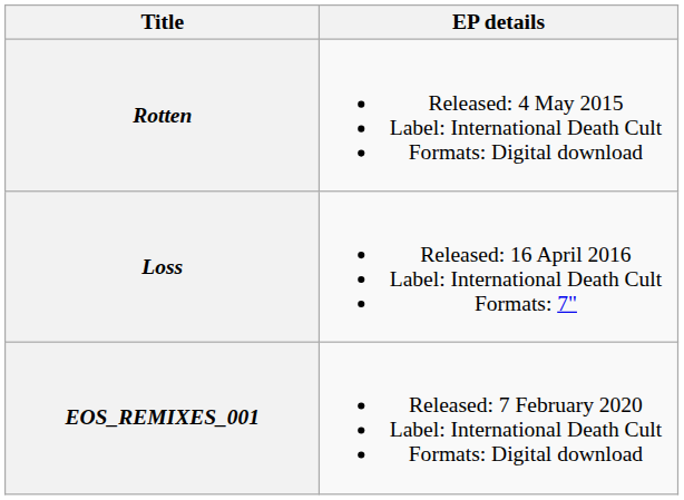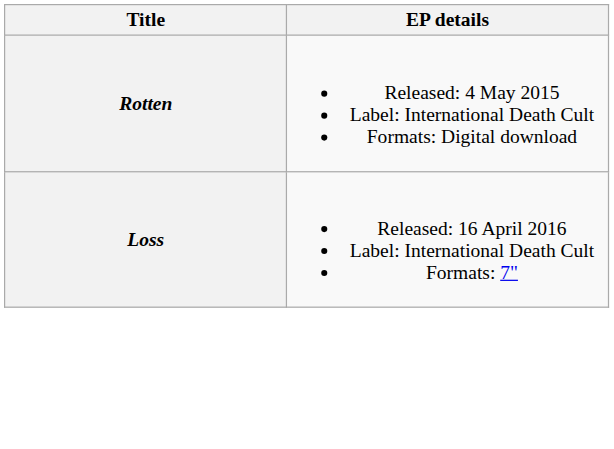- row: EOS_REMIXES_001 | Released: 7 February 2020 Label: International Death Cult Formats: Digital download
